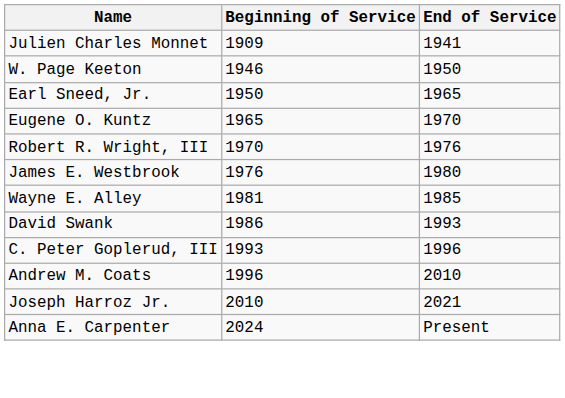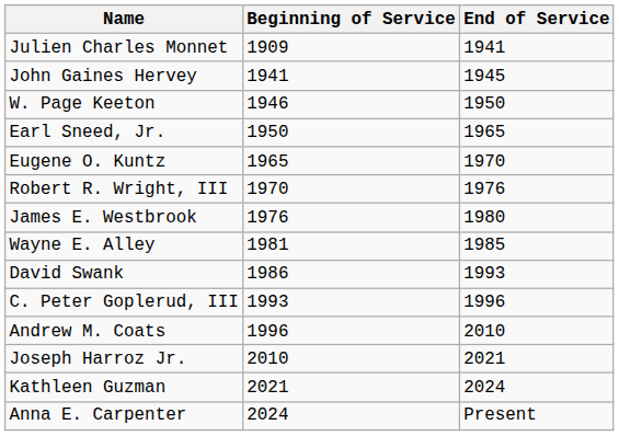+ row: John Gaines Hervey | 1941 | 1945
+ row: Kathleen Guzman | 2021 | 2024
